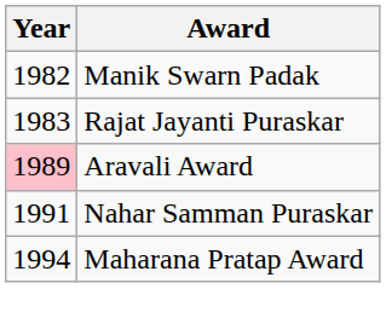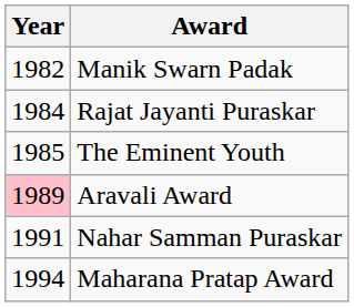Rajat Jayanti Puraskar | Year: 1983 -> 1984
+ row: 1985 | The Eminent Youth
